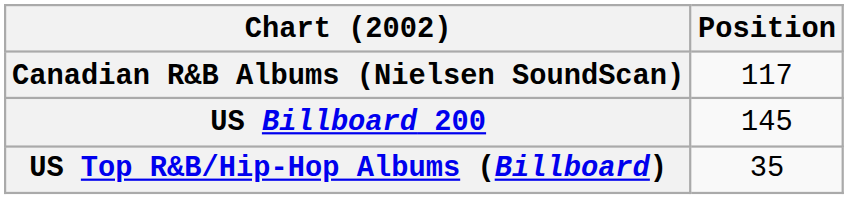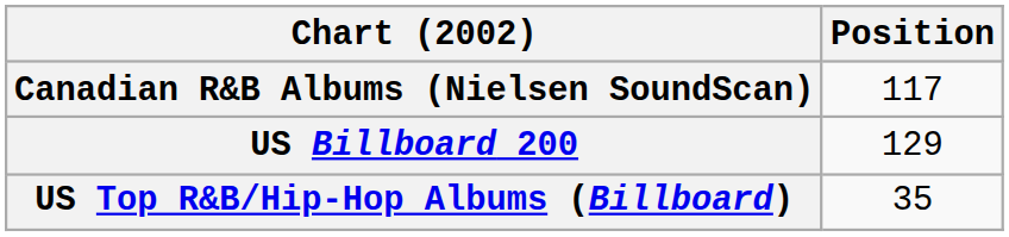US Billboard 200 | Position: 145 -> 129
